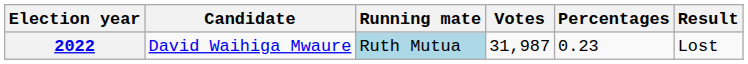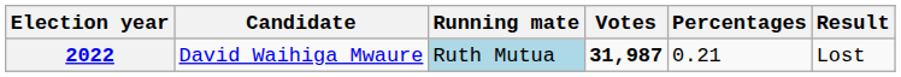2022 | Votes: normal -> bold
2022 | Percentages: 0.23 -> 0.21
